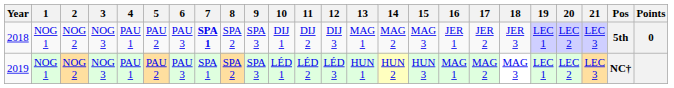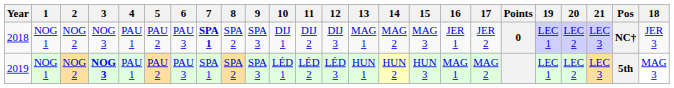columns swapped: 18 <-> Points
2018 | Pos: 5th -> NC†
2019 | 3: normal -> bold
2019 | Pos: NC† -> 5th
